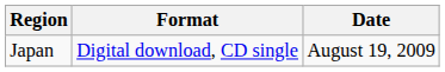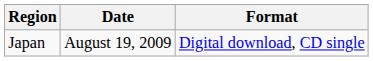columns swapped: Date <-> Format
